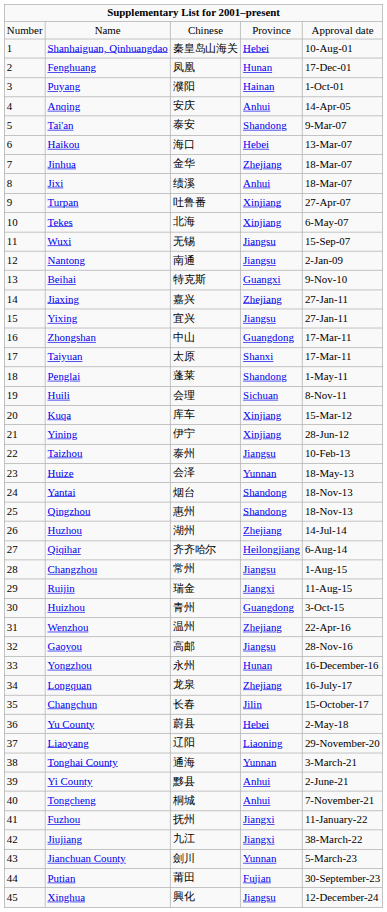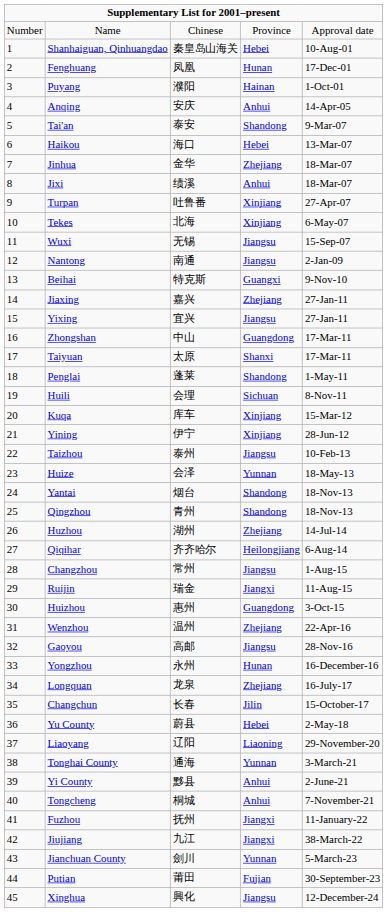Qingzhou | column 3: 惠州 -> 青州
Huizhou | column 3: 青州 -> 惠州
